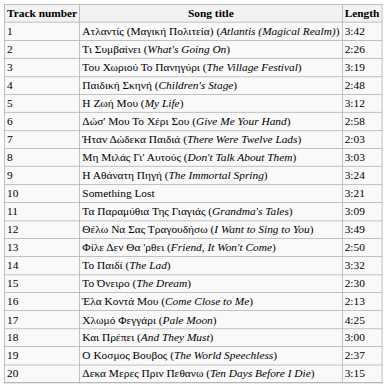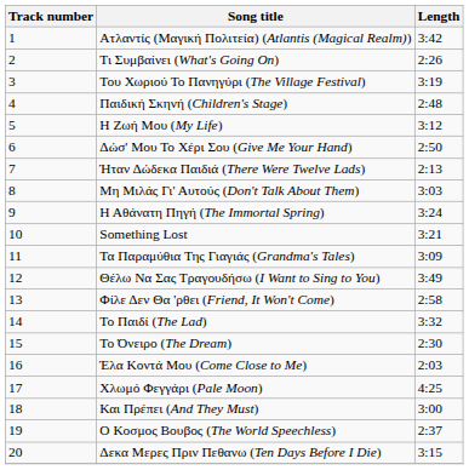Δώσ' Μου Το Χέρι Σου (Give Me Your Hand) | Length: 2:58 -> 2:50
Ήταν Δώδεκα Παιδιά (There Were Twelve Lads) | Length: 2:03 -> 2:13
Φίλε Δεν Θα 'ρθει (Friend, It Won't Come) | Length: 2:50 -> 2:58
Έλα Κοντά Μου (Come Close to Me) | Length: 2:13 -> 2:03
